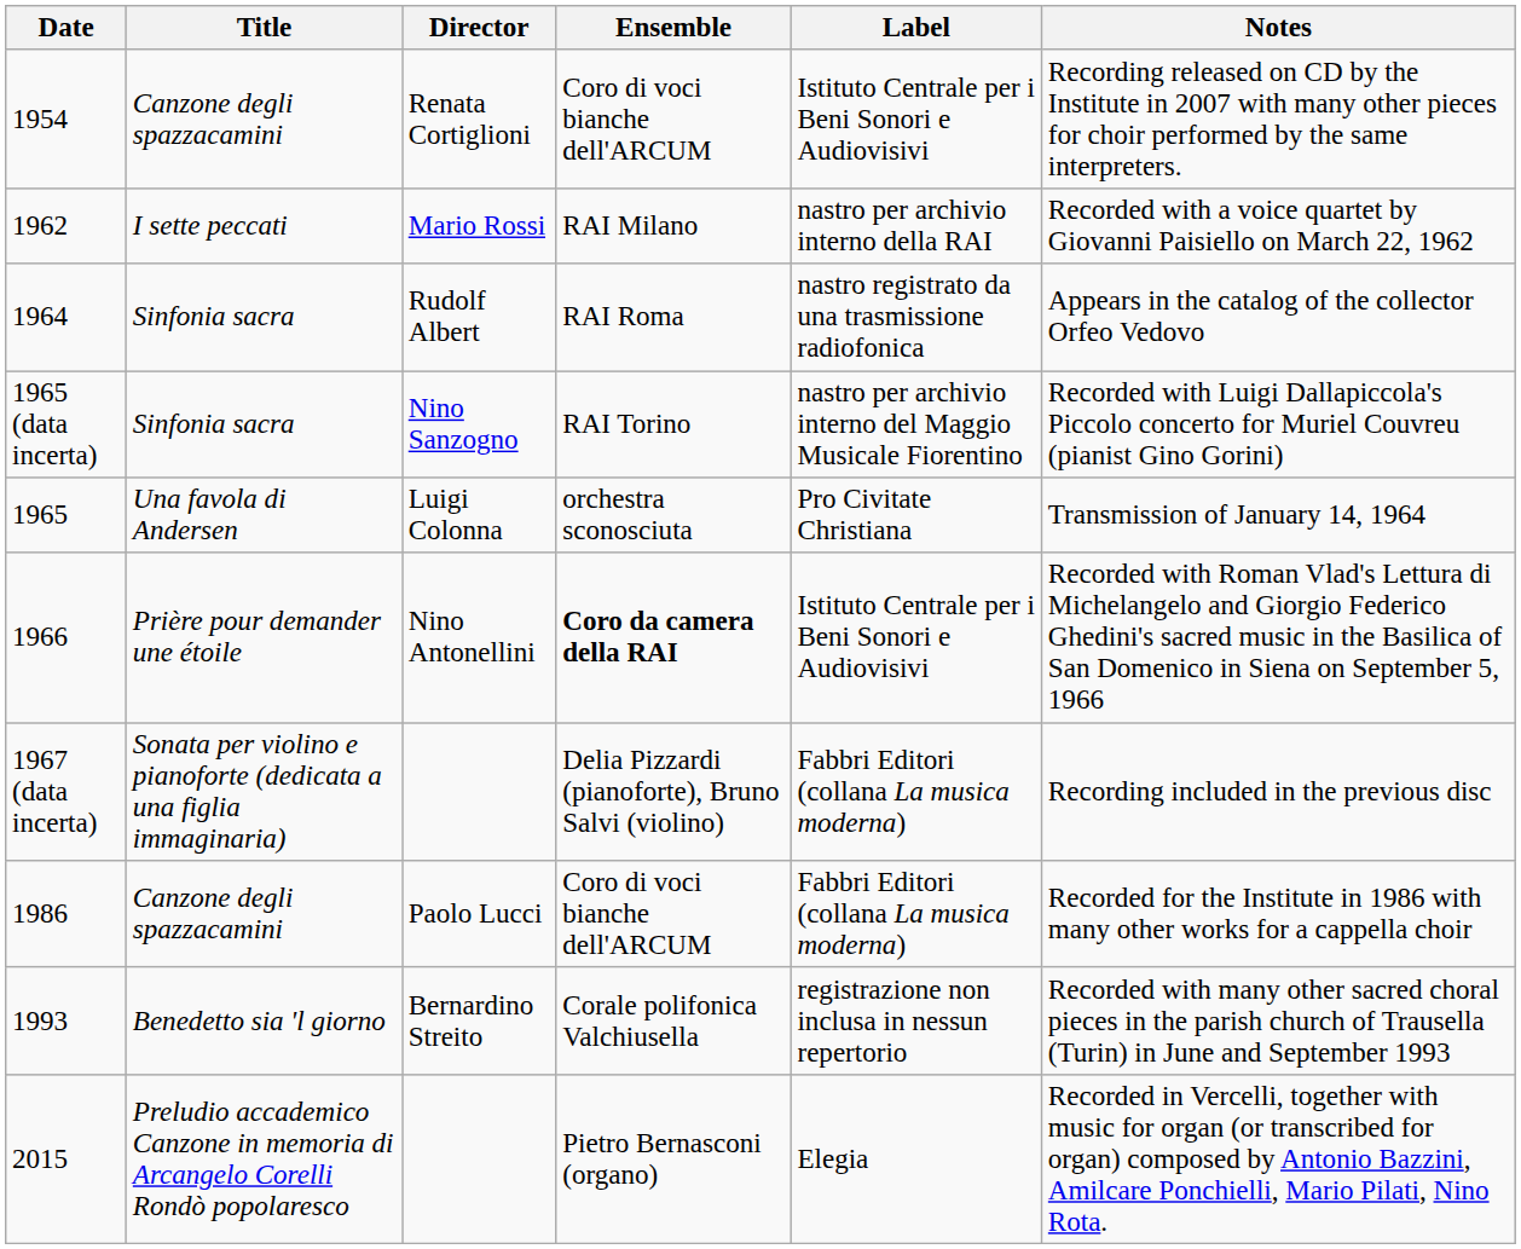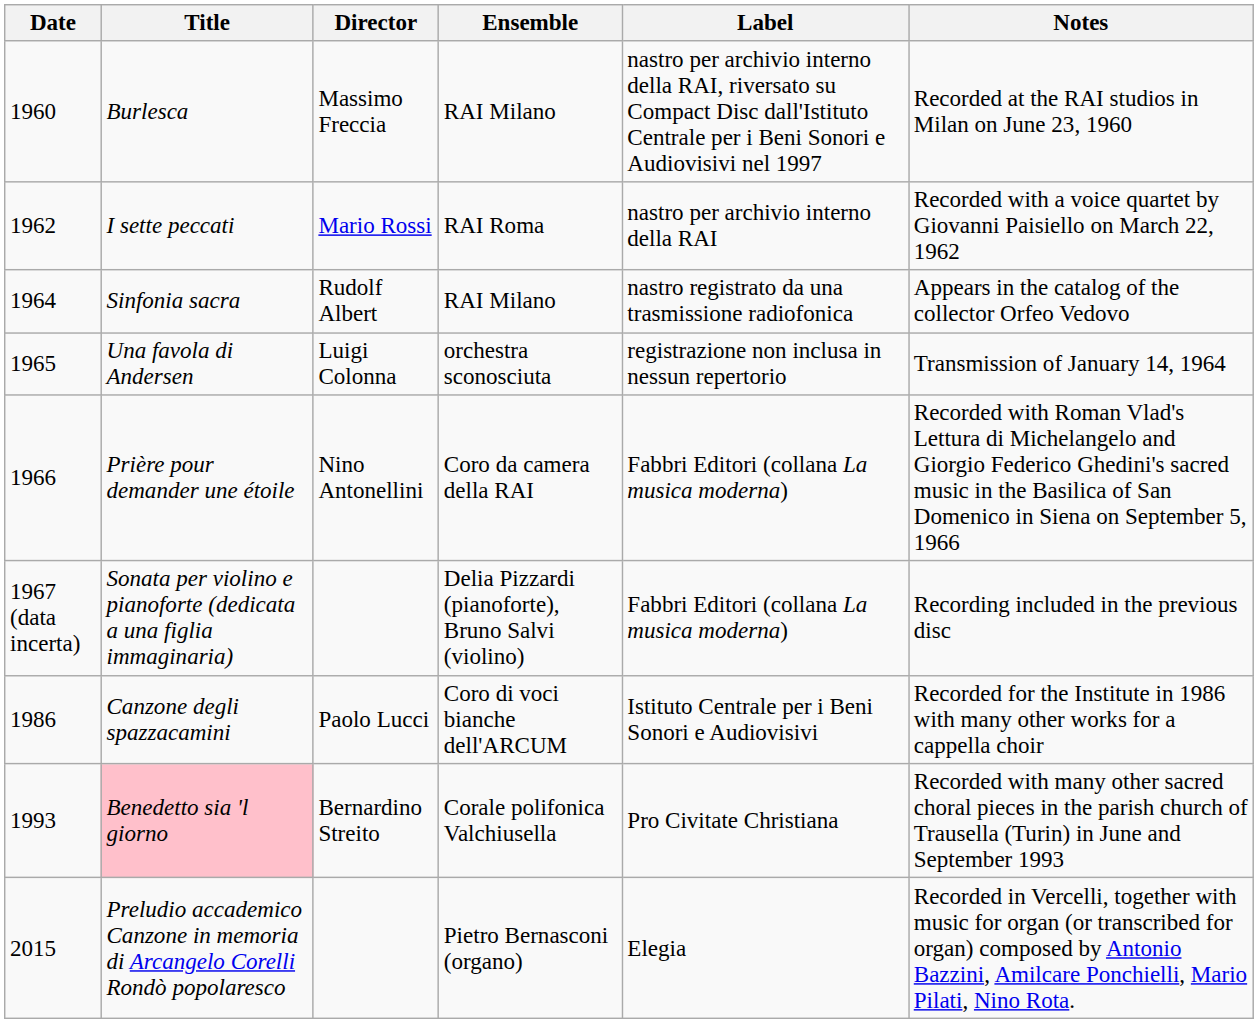- row: 1954 | Canzone degli spazzacamini | Renata Cortiglioni | Coro di voci bianche dell'ARCUM | Istituto Centrale per i Beni Sonori e Audiovisivi | Recording released on CD by the Institute in 2007 with many other pieces for choir performed by the same interpreters.
+ row: 1960 | Burlesca | Massimo Freccia | RAI Milano | nastro per archivio interno della RAI, riversato su Compact Disc dall'Istituto Centrale per i Beni Sonori e Audiovisivi nel 1997 | Recorded at the RAI studios in Milan on June 23, 1960
Mario Rossi | Ensemble: RAI Milano -> RAI Roma
Rudolf Albert | Ensemble: RAI Roma -> RAI Milano
- row: 1965 (data incerta) | Sinfonia sacra | Nino Sanzogno | RAI Torino | nastro per archivio interno del Maggio Musicale Fiorentino | Recorded with Luigi Dallapiccola's Piccolo concerto for Muriel Couvreu (pianist Gino Gorini)
Luigi Colonna | Label: Pro Civitate Christiana -> registrazione non inclusa in nessun repertorio
Nino Antonellini | Ensemble: bold -> normal
Nino Antonellini | Label: Istituto Centrale per i Beni Sonori e Audiovisivi -> Fabbri Editori (collana La musica moderna)
Paolo Lucci | Label: Fabbri Editori (collana La musica moderna) -> Istituto Centrale per i Beni Sonori e Audiovisivi
Bernardino Streito | Title: no background -> pink background
Bernardino Streito | Label: registrazione non inclusa in nessun repertorio -> Pro Civitate Christiana
